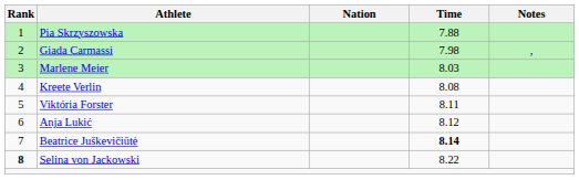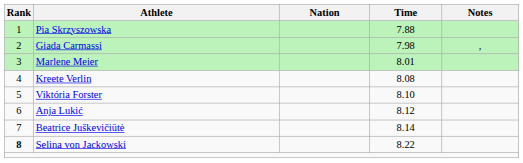Marlene Meier | Time: 8.03 -> 8.01
Viktória Forster | Time: 8.11 -> 8.10
Beatrice Juškevičiūtė | Time: bold -> normal
